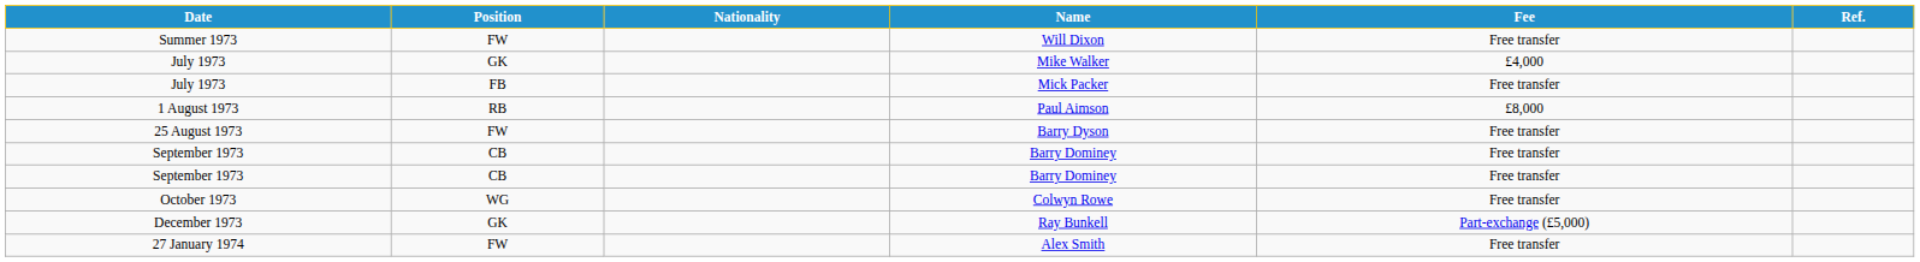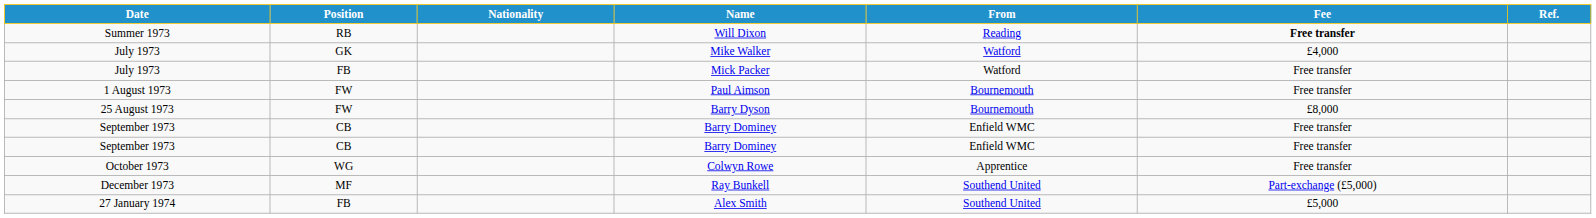+ column: From | Reading | Watford | Watford | Bournemouth | Bournemouth | Enfield WMC | Enfield WMC | Apprentice | Southend United | Southend United
Will Dixon | Position: FW -> RB
Will Dixon | Fee: normal -> bold
Paul Aimson | Position: RB -> FW
Paul Aimson | Fee: £8,000 -> Free transfer
Barry Dyson | Fee: Free transfer -> £8,000
Ray Bunkell | Position: GK -> MF
Alex Smith | Position: FW -> FB
Alex Smith | Fee: Free transfer -> £5,000
